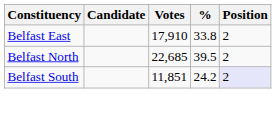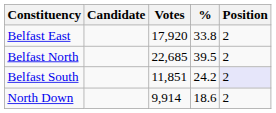Belfast East | Votes: 17,910 -> 17,920
+ row: North Down | 9,914 | 18.6 | 2
